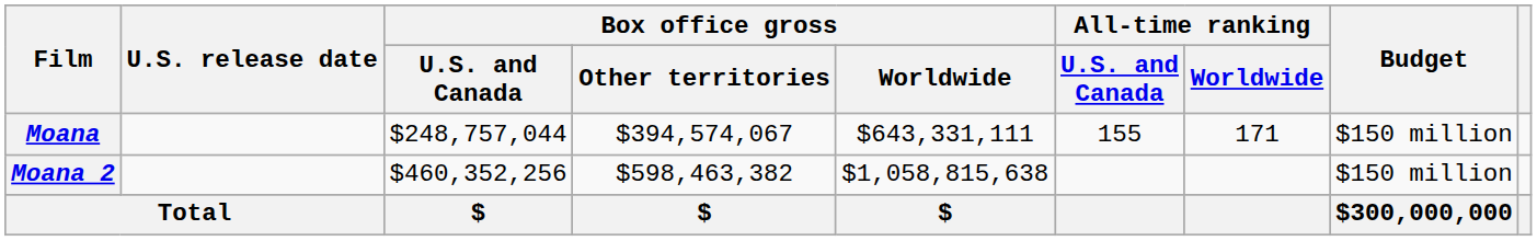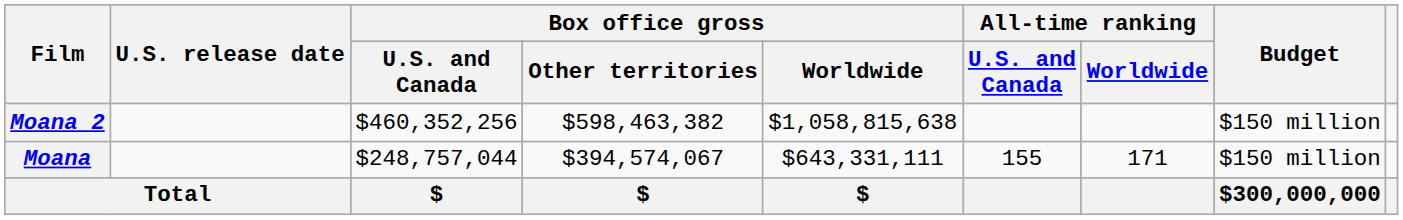rows swapped: Moana <-> Moana 2
